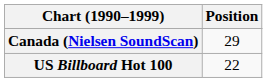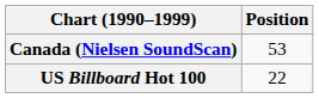Canada (Nielsen SoundScan) | Position: 29 -> 53
